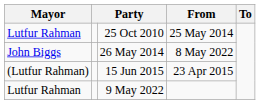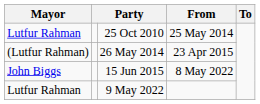26 May 2014 | Mayor: John Biggs -> (Lutfur Rahman)
26 May 2014 | From: 8 May 2022 -> 23 Apr 2015
15 Jun 2015 | Mayor: (Lutfur Rahman) -> John Biggs
15 Jun 2015 | From: 23 Apr 2015 -> 8 May 2022
